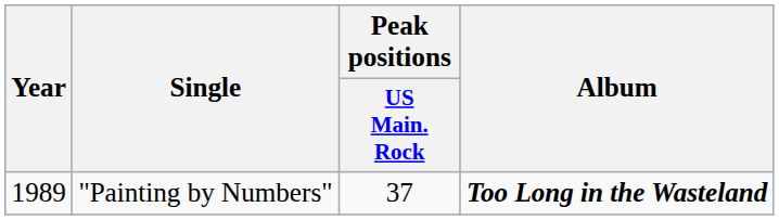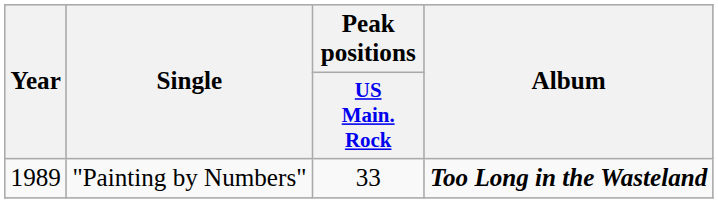"Painting by Numbers" | Peak positions / US Main. Rock: 37 -> 33
